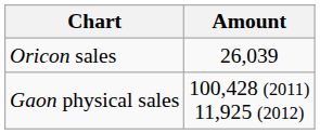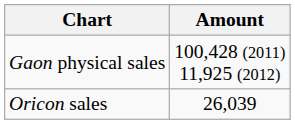rows swapped: Gaon physical sales <-> Oricon sales
